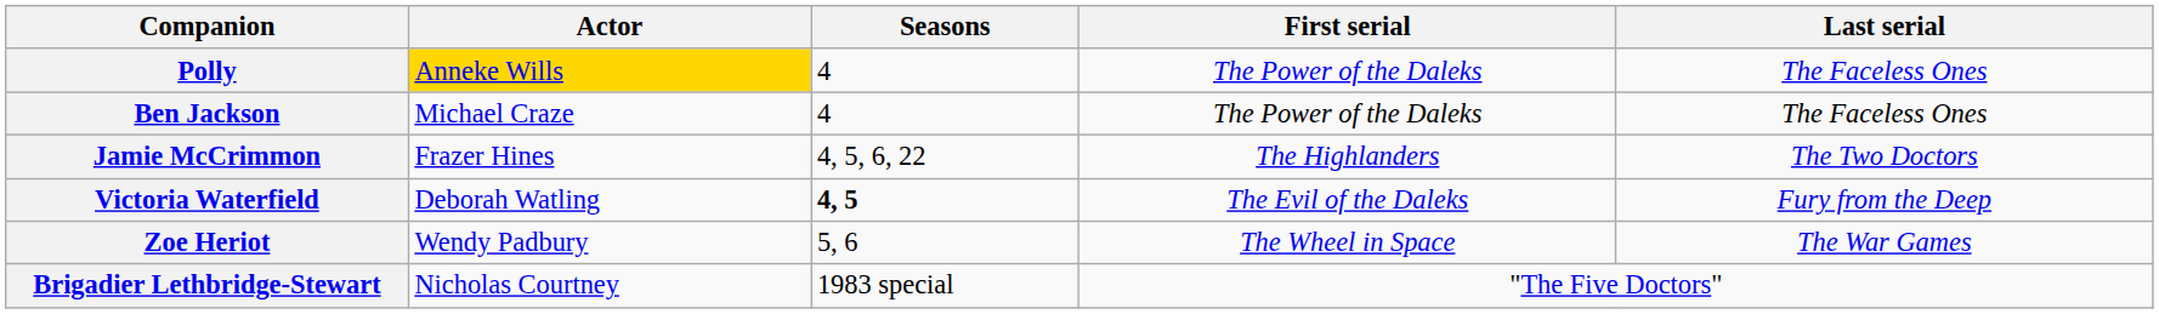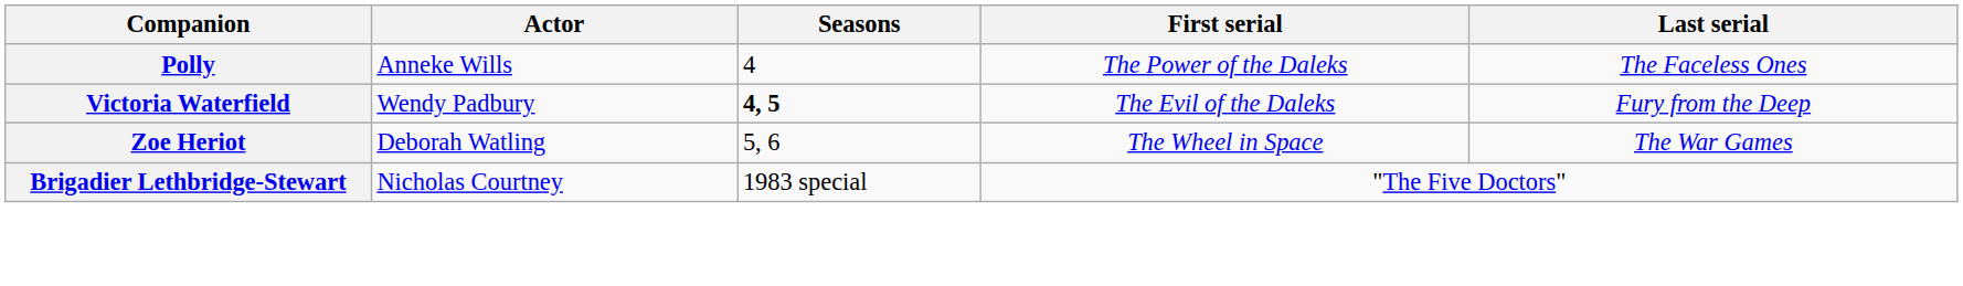Polly | Actor: gold background -> no background
- row: Ben Jackson | Michael Craze | 4 | The Power of the Daleks | The Faceless Ones
- row: Jamie McCrimmon | Frazer Hines | 4, 5, 6, 22 | The Highlanders | The Two Doctors
Victoria Waterfield | Actor: Deborah Watling -> Wendy Padbury
Zoe Heriot | Actor: Wendy Padbury -> Deborah Watling
